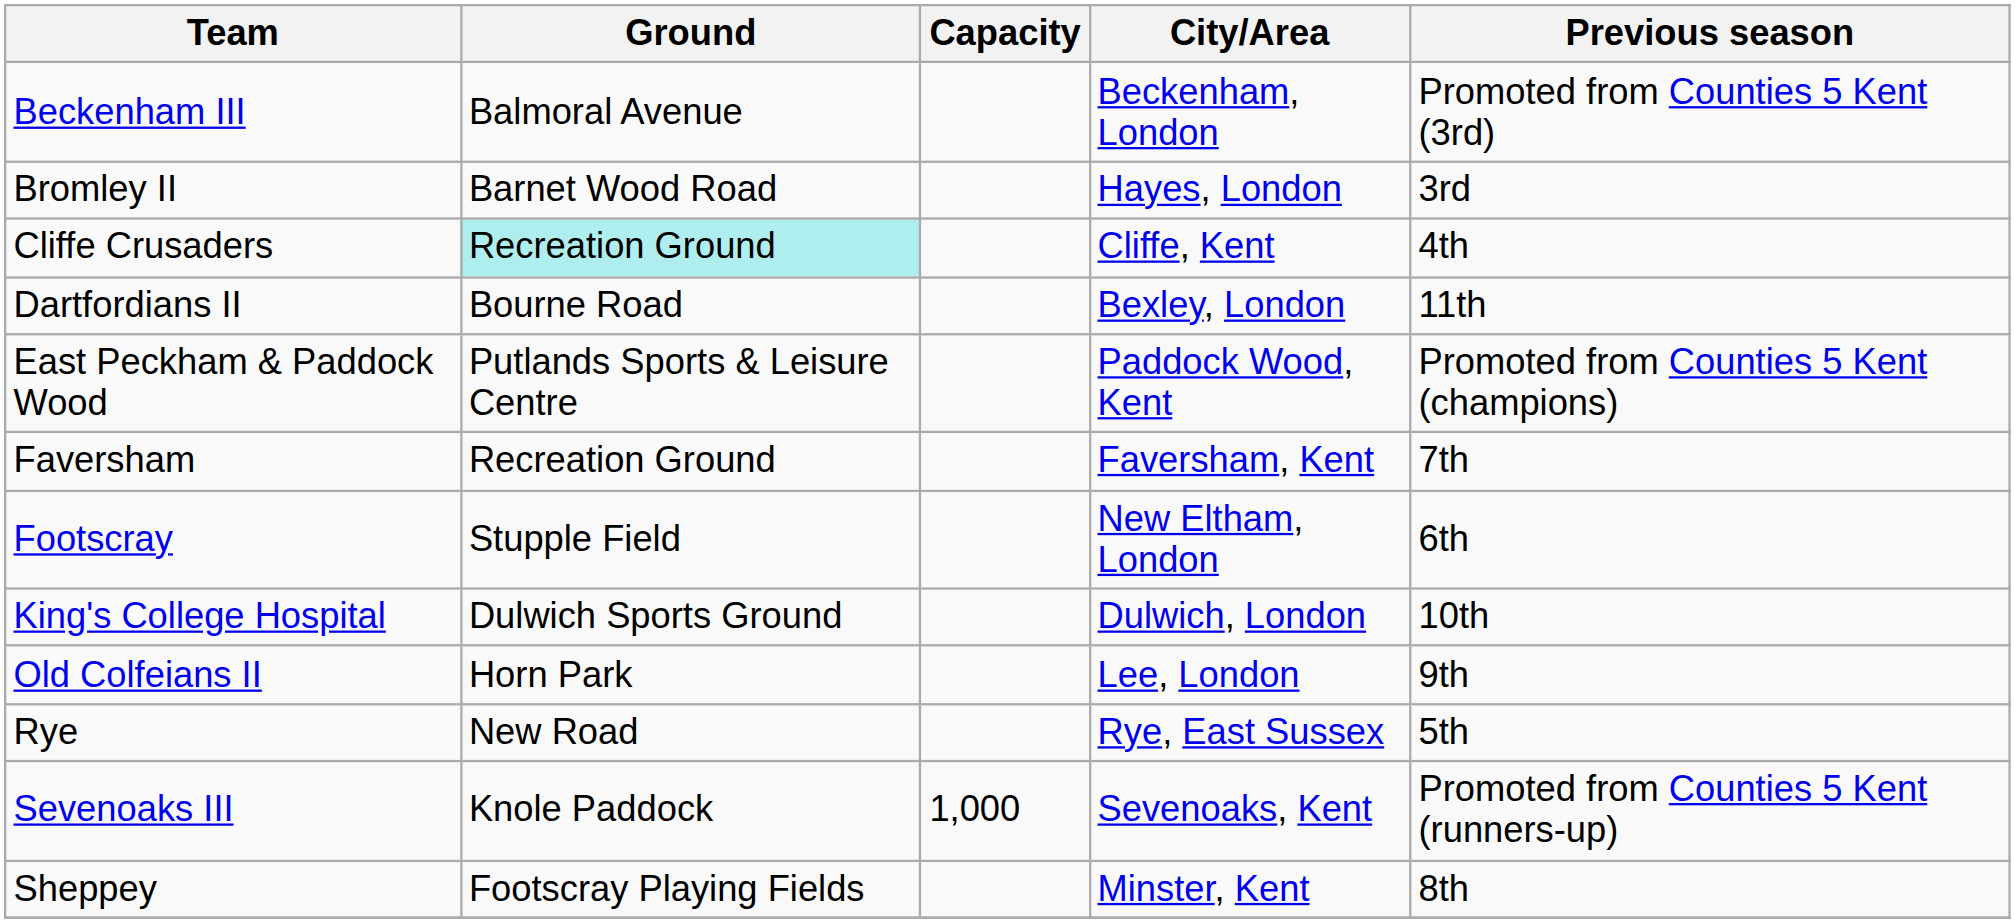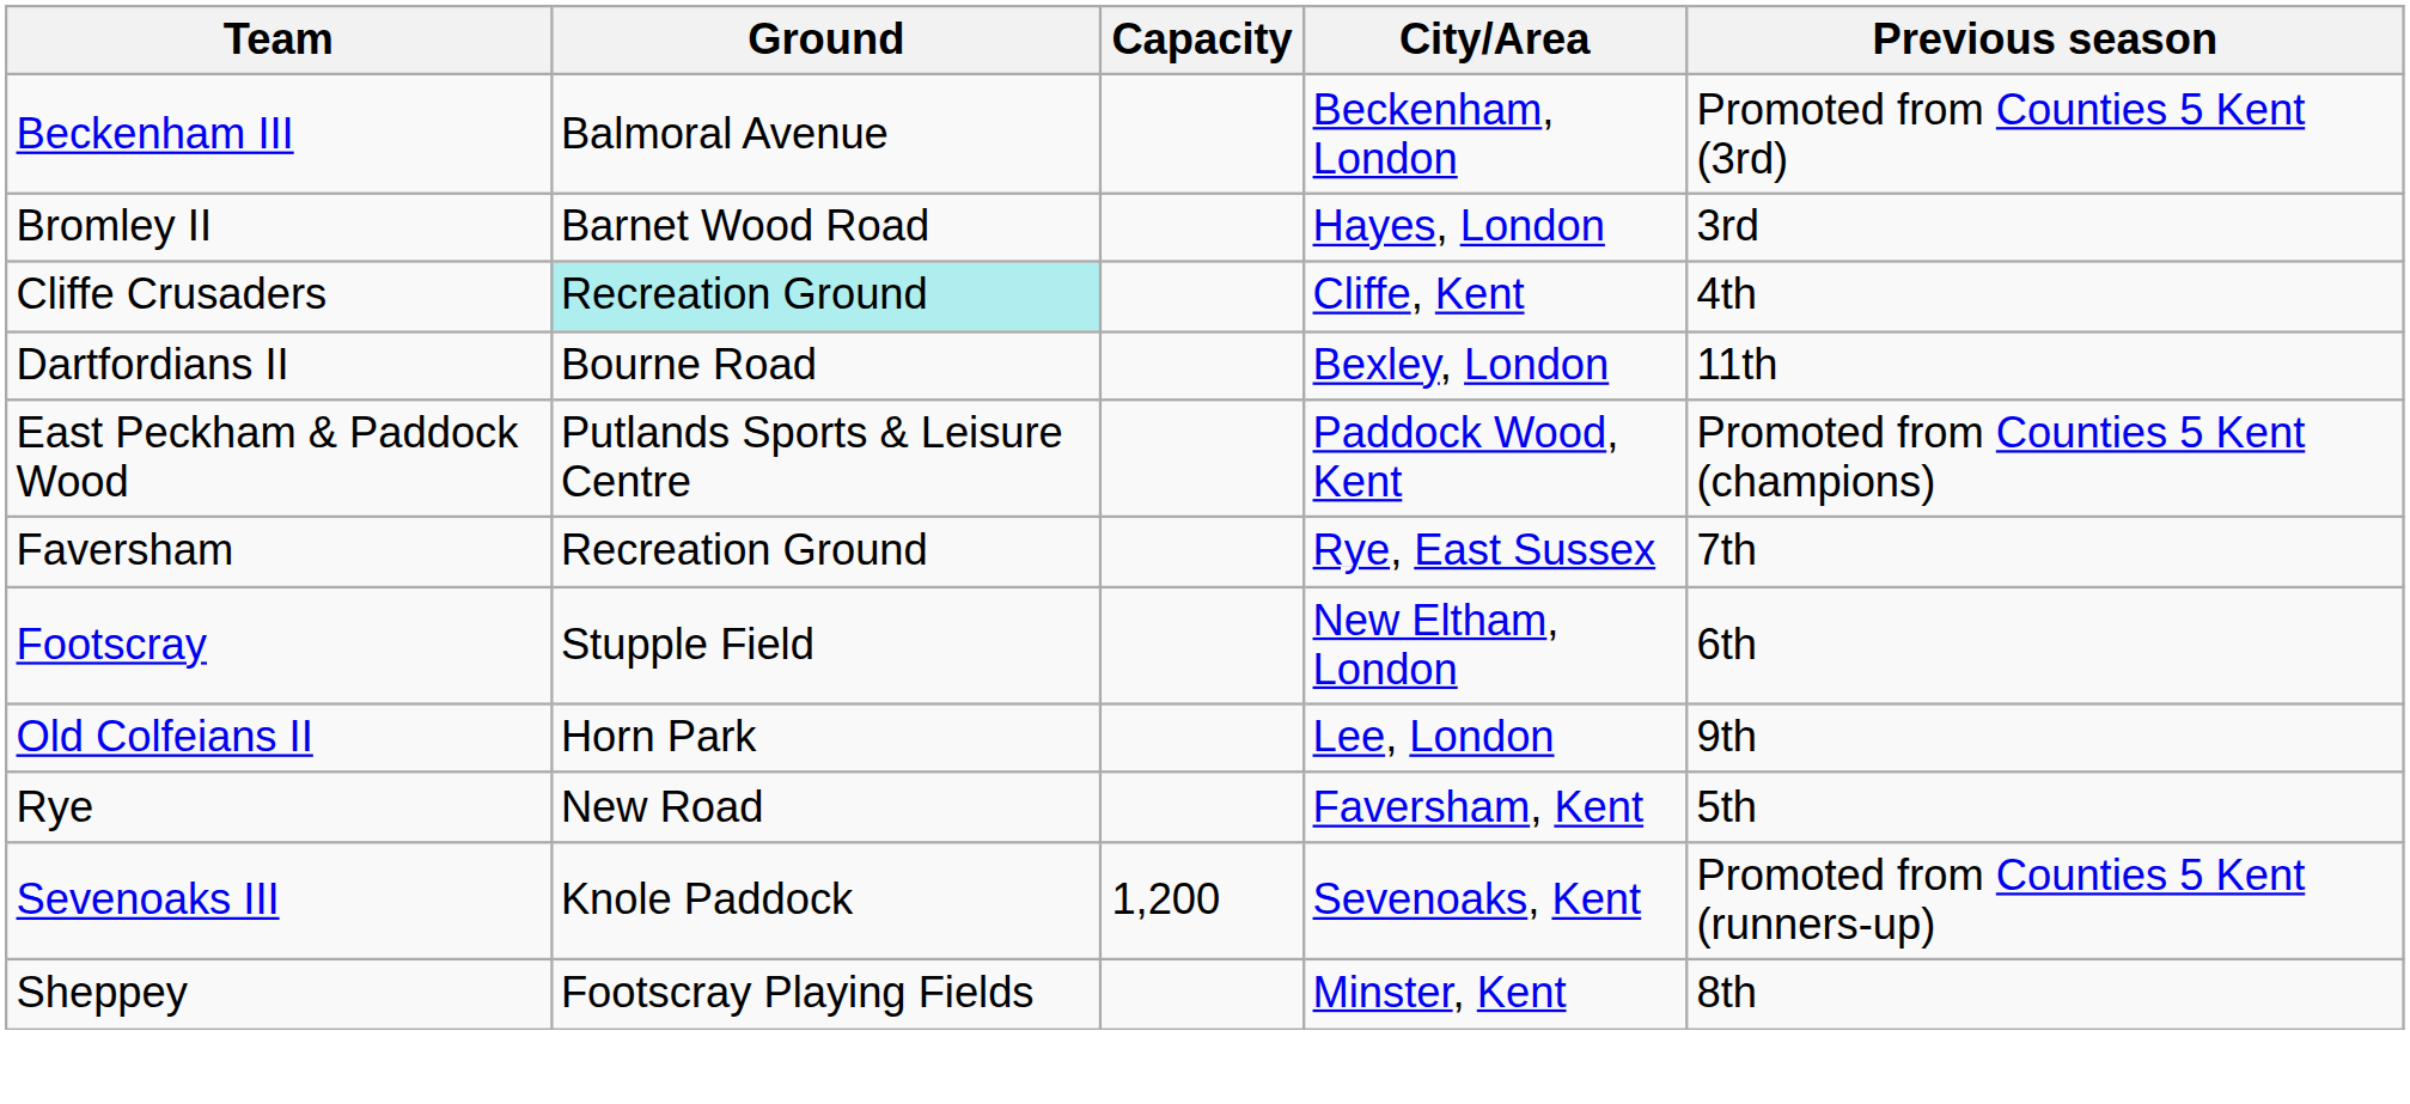Faversham | City/Area: Faversham, Kent -> Rye, East Sussex
- row: King's College Hospital | Dulwich Sports Ground | Dulwich, London | 10th
Rye | City/Area: Rye, East Sussex -> Faversham, Kent
Sevenoaks III | Capacity: 1,000 -> 1,200
